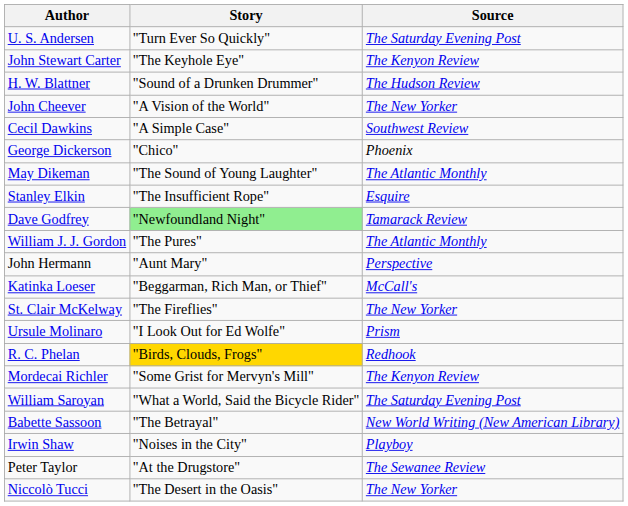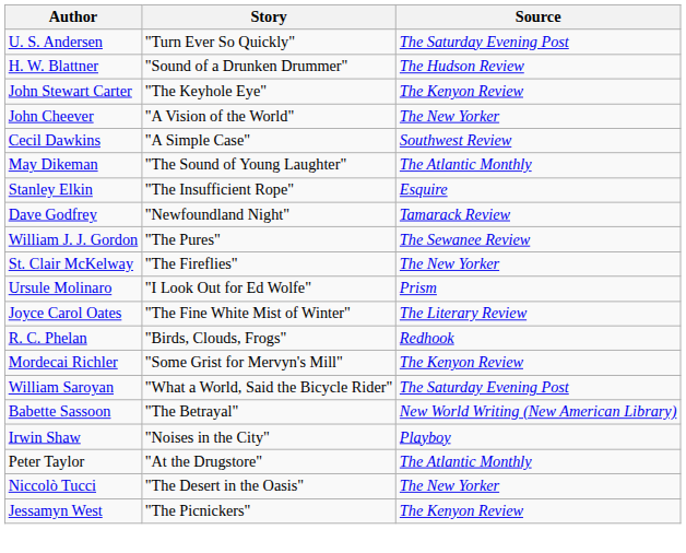rows swapped: H. W. Blattner <-> John Stewart Carter
- row: George Dickerson | "Chico" | Phoenix
Dave Godfrey | Story: lightgreen background -> no background
William J. J. Gordon | Source: The Atlantic Monthly -> The Sewanee Review
- row: John Hermann | "Aunt Mary" | Perspective
- row: Katinka Loeser | "Beggarman, Rich Man, or Thief" | McCall's
+ row: Joyce Carol Oates | "The Fine White Mist of Winter" | The Literary Review
R. C. Phelan | Story: gold background -> no background
Peter Taylor | Source: The Sewanee Review -> The Atlantic Monthly
+ row: Jessamyn West | "The Picnickers" | The Kenyon Review
